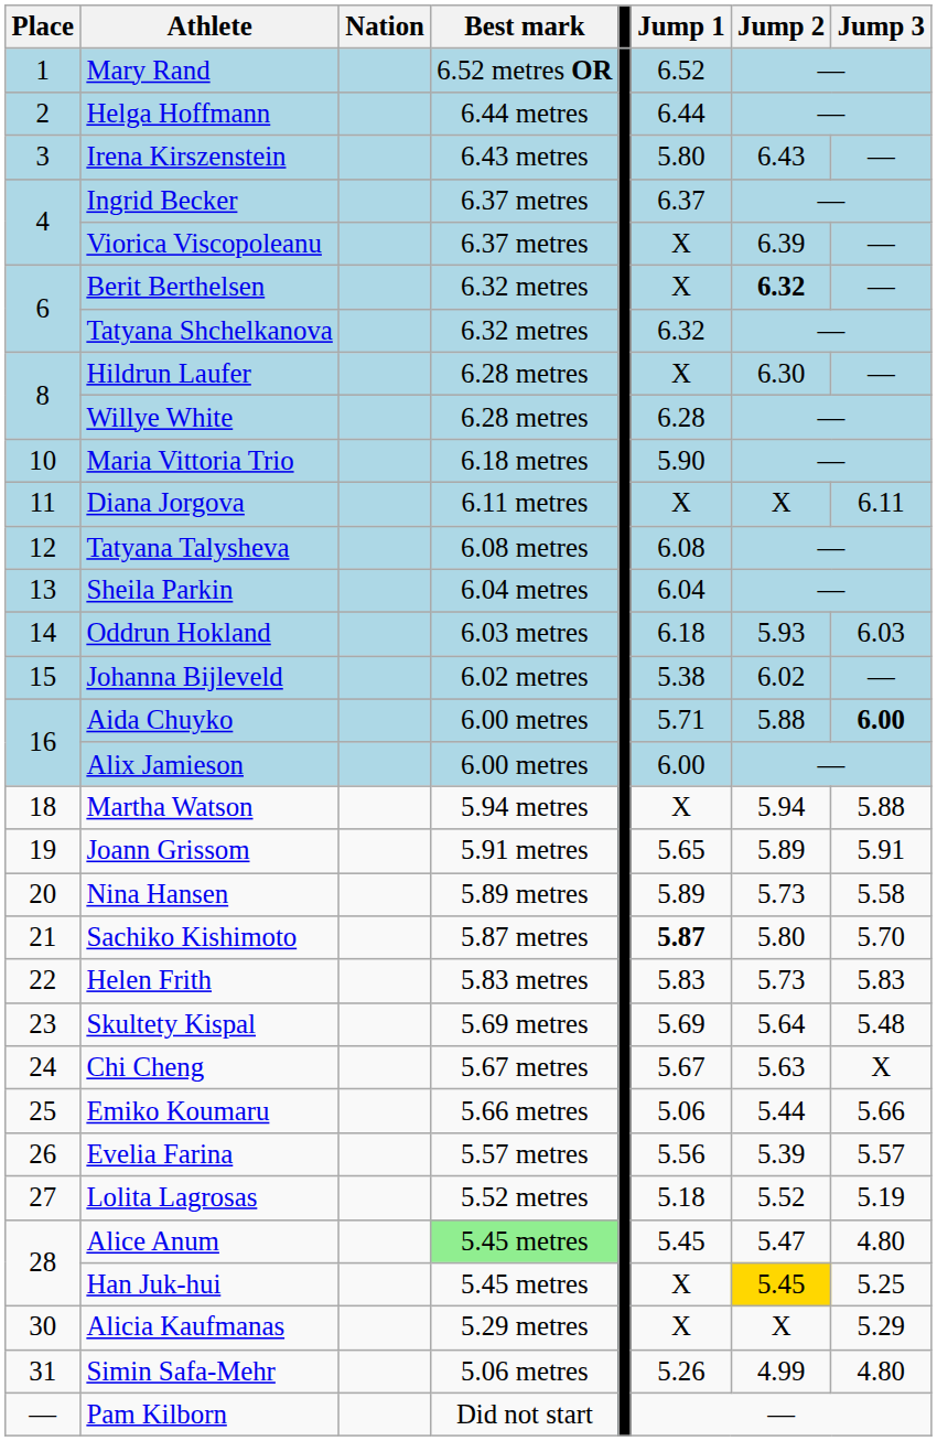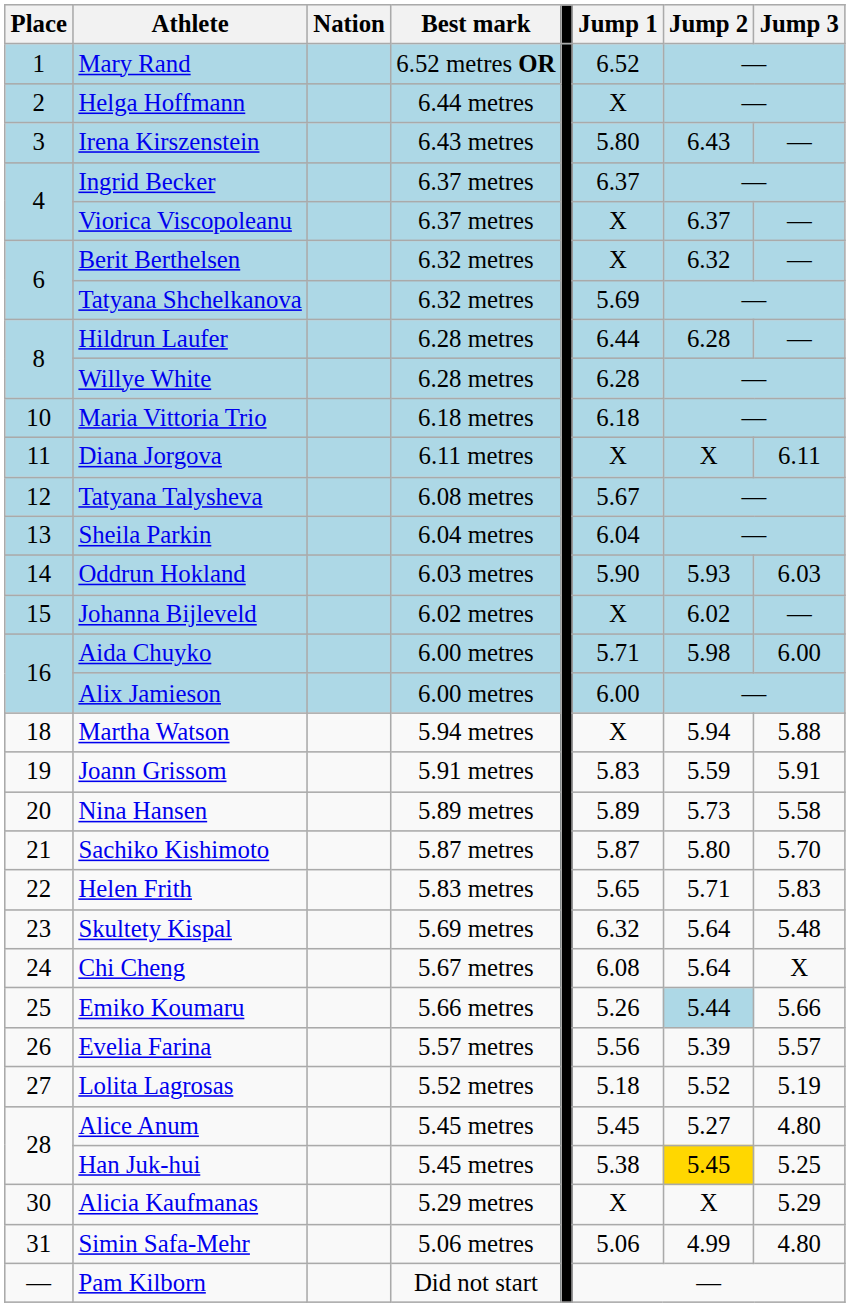Helga Hoffmann | Jump 1: 6.44 -> X
Viorica Viscopoleanu | Jump 2: 6.39 -> 6.37
Berit Berthelsen | Jump 2: bold -> normal
Tatyana Shchelkanova | Jump 1: 6.32 -> 5.69
Hildrun Laufer | Jump 1: X -> 6.44
Hildrun Laufer | Jump 2: 6.30 -> 6.28
Maria Vittoria Trio | Jump 1: 5.90 -> 6.18
Tatyana Talysheva | Jump 1: 6.08 -> 5.67
Oddrun Hokland | Jump 1: 6.18 -> 5.90
Johanna Bijleveld | Jump 1: 5.38 -> X
Aida Chuyko | Jump 2: 5.88 -> 5.98
Aida Chuyko | Jump 3: bold -> normal
Joann Grissom | Jump 1: 5.65 -> 5.83
Joann Grissom | Jump 2: 5.89 -> 5.59
Sachiko Kishimoto | Jump 1: bold -> normal
Helen Frith | Jump 1: 5.83 -> 5.65
Helen Frith | Jump 2: 5.73 -> 5.71
Skultety Kispal | Jump 1: 5.69 -> 6.32
Chi Cheng | Jump 1: 5.67 -> 6.08
Chi Cheng | Jump 2: 5.63 -> 5.64
Emiko Koumaru | Jump 1: 5.06 -> 5.26
Emiko Koumaru | Jump 2: no background -> lightblue background
Alice Anum | Best mark: lightgreen background -> no background
Alice Anum | Jump 2: 5.47 -> 5.27
Han Juk-hui | Jump 1: X -> 5.38
Simin Safa-Mehr | Jump 1: 5.26 -> 5.06
